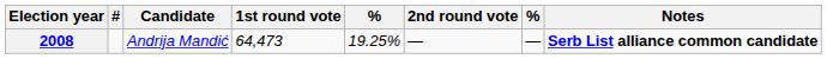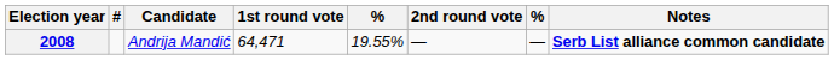2008 | 1st round vote: 64,473 -> 64,471
2008 | column 5: 19.25% -> 19.55%
